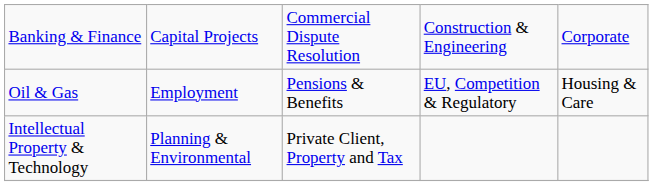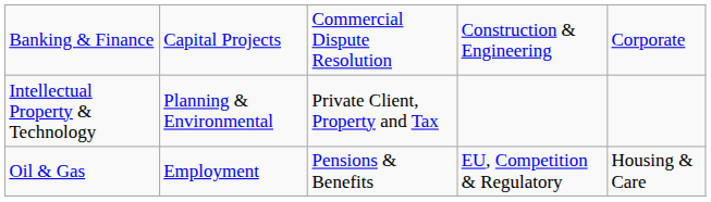rows swapped: Oil & Gas <-> Intellectual Property & Technology
